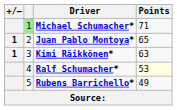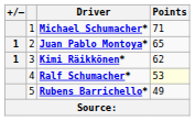Michael Schumacher* | column 2: lightgreen background -> no background
Kimi Räikkönen* | Points: 63 -> 62
